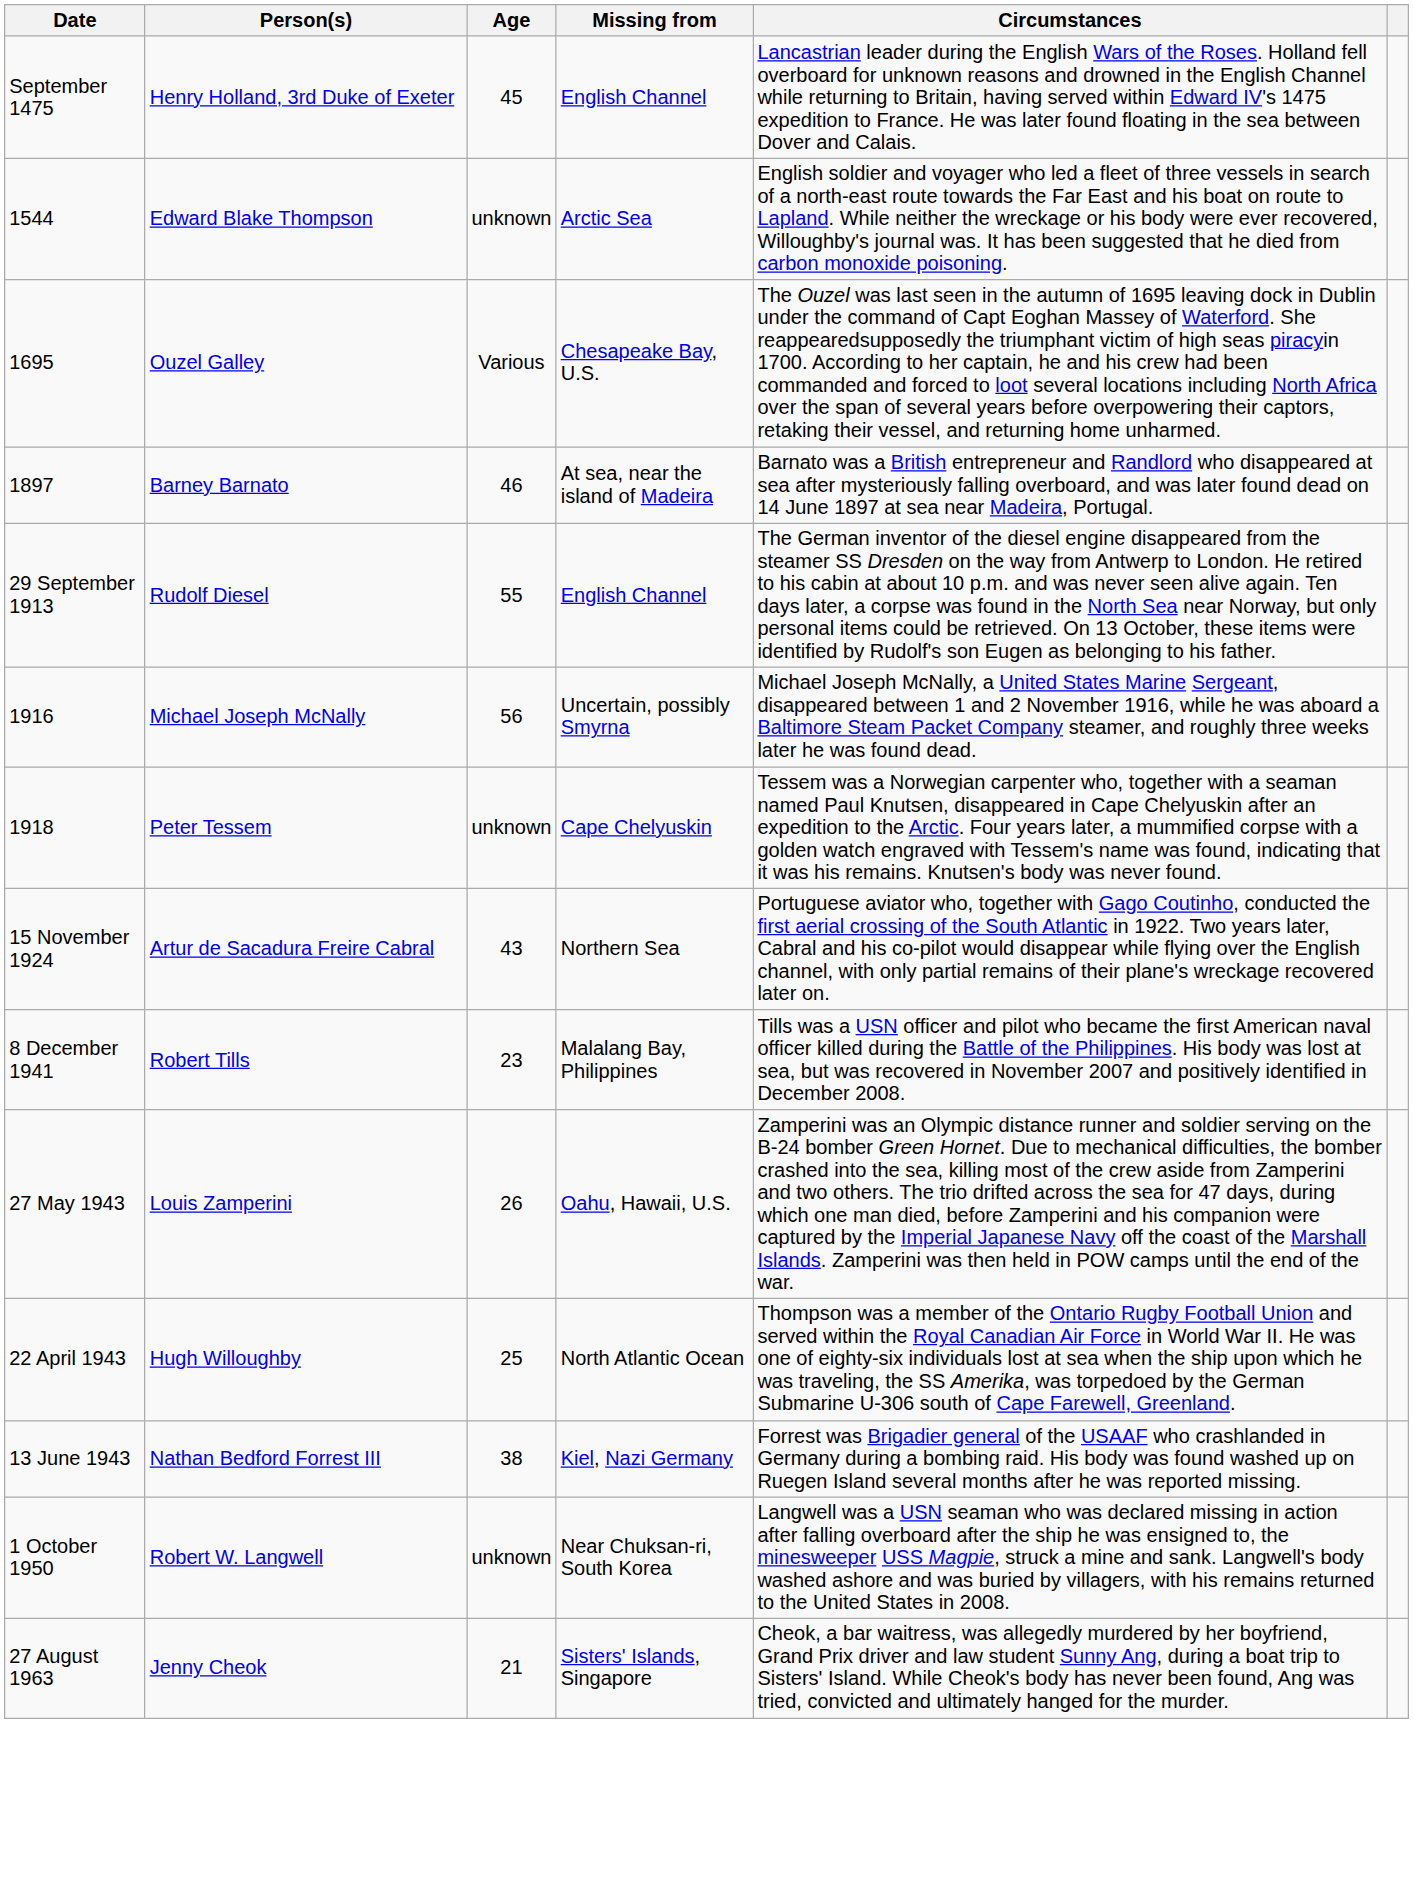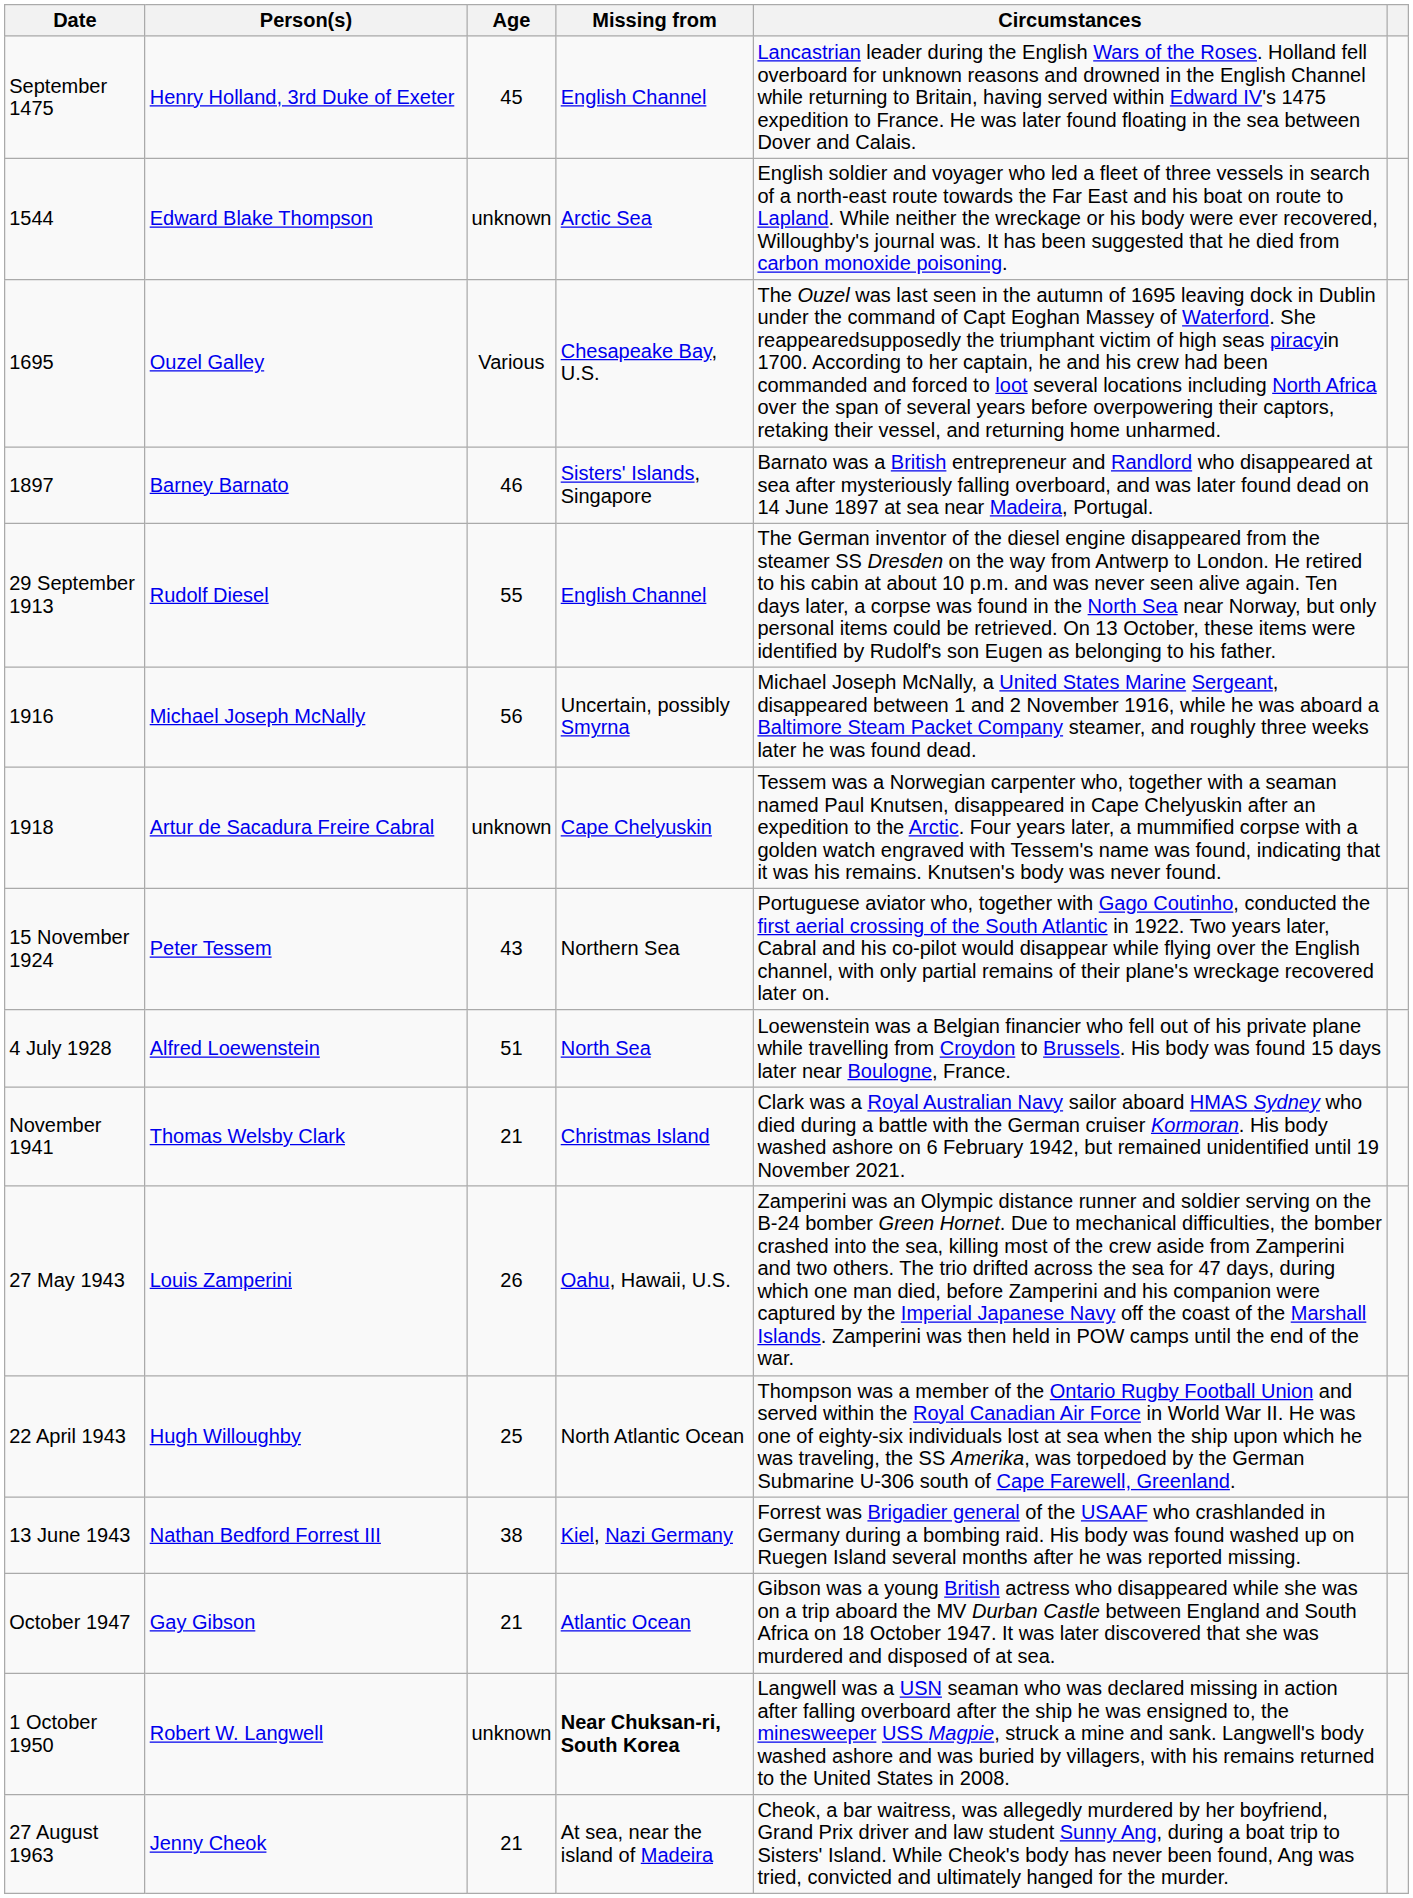1897 | Missing from: At sea, near the island of Madeira -> Sisters' Islands, Singapore
1918 | Person(s): Peter Tessem -> Artur de Sacadura Freire Cabral
15 November 1924 | Person(s): Artur de Sacadura Freire Cabral -> Peter Tessem
+ row: 4 July 1928 | Alfred Loewenstein | 51 | North Sea | Loewenstein was a Belgian financier who fell out of his private plane while travelling from Croydon to Brussels. His body was found 15 days later near Boulogne, France.
+ row: November 1941 | Thomas Welsby Clark | 21 | Christmas Island | Clark was a Royal Australian Navy sailor aboard HMAS Sydney who died during a battle with the German cruiser Kormoran. His body washed ashore on 6 February 1942, but remained unidentified until 19 November 2021.
- row: 8 December 1941 | Robert Tills | 23 | Malalang Bay, Philippines | Tills was a USN officer and pilot who became the first American naval officer killed during the Battle of the Philippines. His body was lost at sea, but was recovered in November 2007 and positively identified in December 2008.
+ row: October 1947 | Gay Gibson | 21 | Atlantic Ocean | Gibson was a young British actress who disappeared while she was on a trip aboard the MV Durban Castle between England and South Africa on 18 October 1947. It was later discovered that she was murdered and disposed of at sea.
1 October 1950 | Missing from: normal -> bold
27 August 1963 | Missing from: Sisters' Islands, Singapore -> At sea, near the island of Madeira
